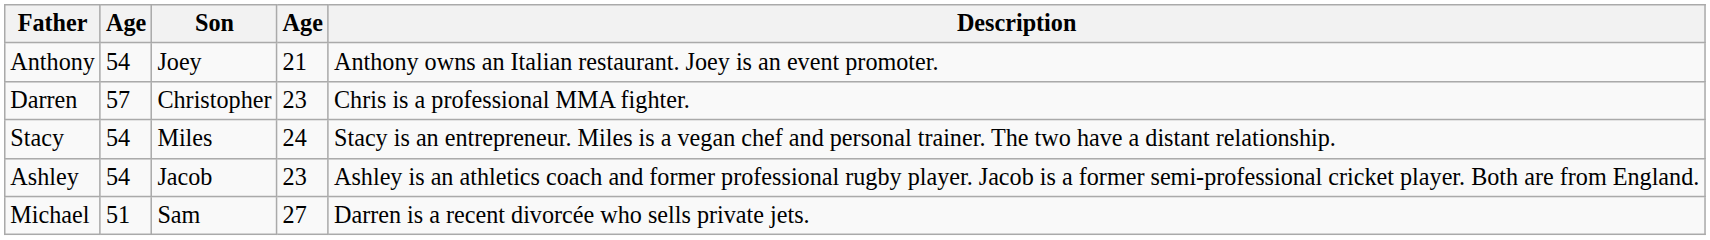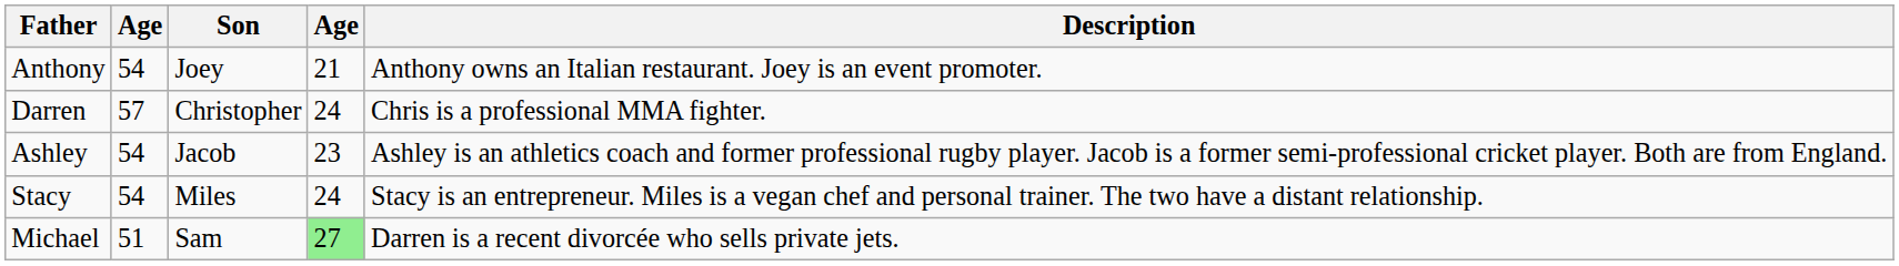Darren | column 4: 23 -> 24
rows swapped: Ashley <-> Stacy
Michael | column 4: no background -> lightgreen background
